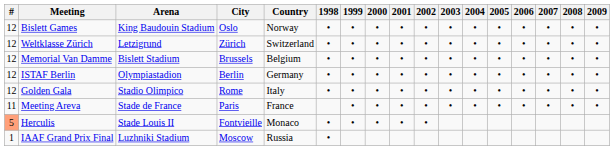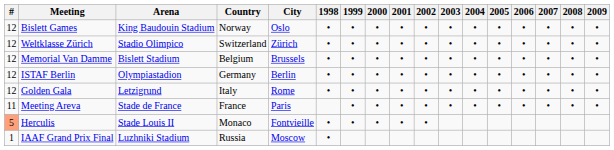columns swapped: City <-> Country
Weltklasse Zürich | Arena: Letzigrund -> Stadio Olimpico
Golden Gala | Arena: Stadio Olimpico -> Letzigrund
